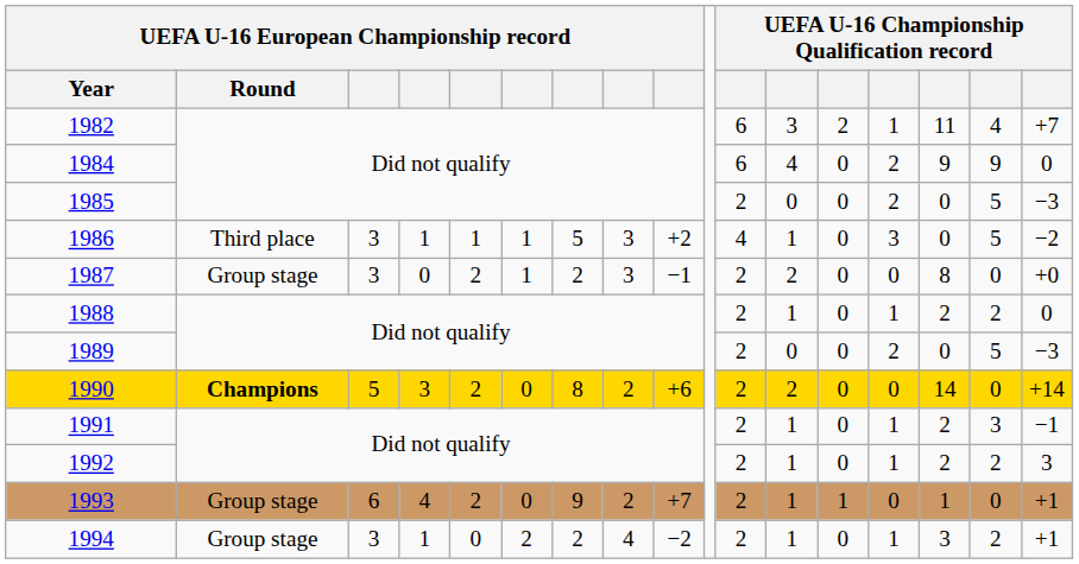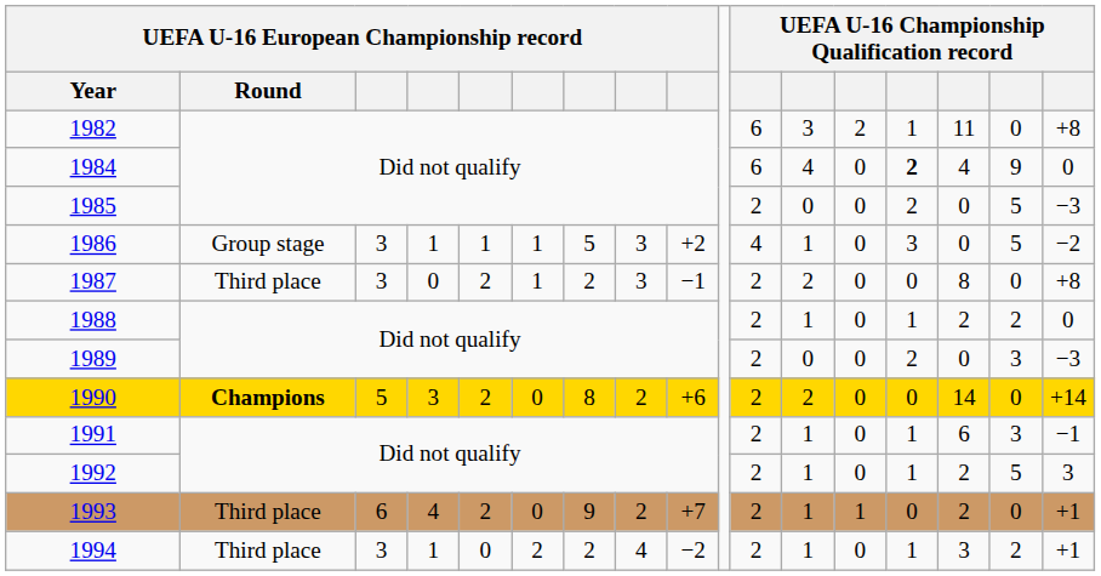1982 | column 16: 4 -> 0
1982 | column 17: +7 -> +8
1984 | column 14: normal -> bold
1984 | column 15: 9 -> 4
1986 | UEFA U-16 European Championship record / Round: Third place -> Group stage
1987 | UEFA U-16 European Championship record / Round: Group stage -> Third place
1987 | column 17: +0 -> +8
1989 | column 16: 5 -> 3
1991 | column 15: 2 -> 6
1992 | column 16: 2 -> 5
1993 | UEFA U-16 European Championship record / Round: Group stage -> Third place
1993 | column 15: 1 -> 2
1994 | UEFA U-16 European Championship record / Round: Group stage -> Third place
